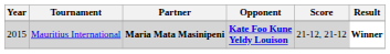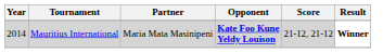Mauritius International | Year: 2015 -> 2014
Mauritius International | Partner: bold -> normal
